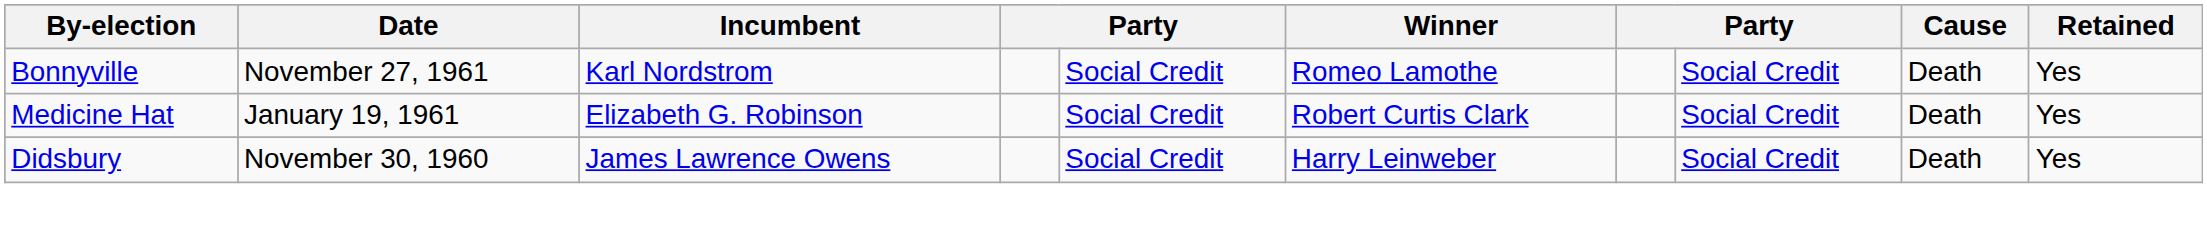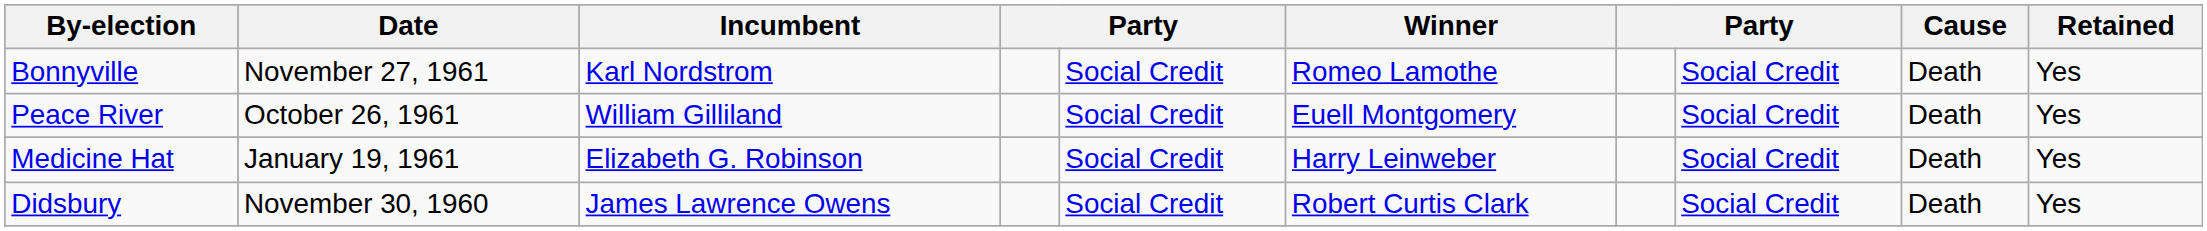+ row: Peace River | October 26, 1961 | William Gilliland | Social Credit | Euell Montgomery | Social Credit | Death | Yes
Medicine Hat | Winner: Robert Curtis Clark -> Harry Leinweber
Didsbury | Winner: Harry Leinweber -> Robert Curtis Clark
